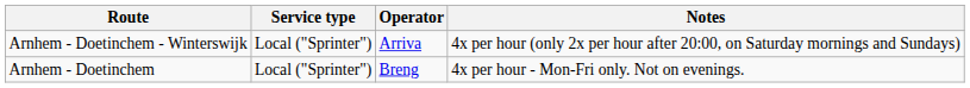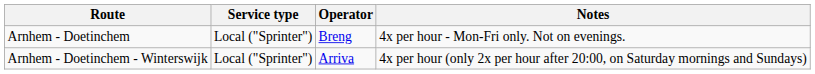rows swapped: Arnhem - Doetinchem - Winterswijk <-> Arnhem - Doetinchem
